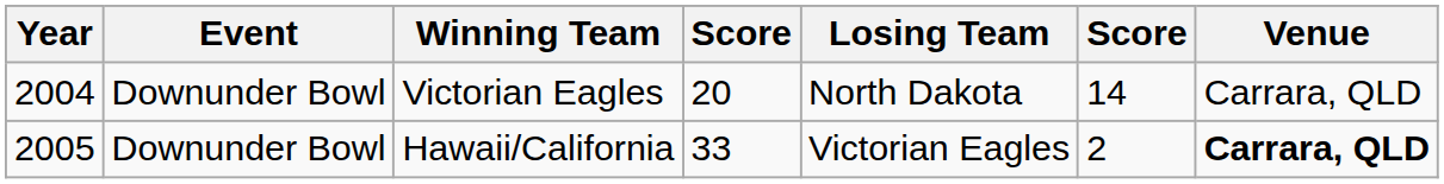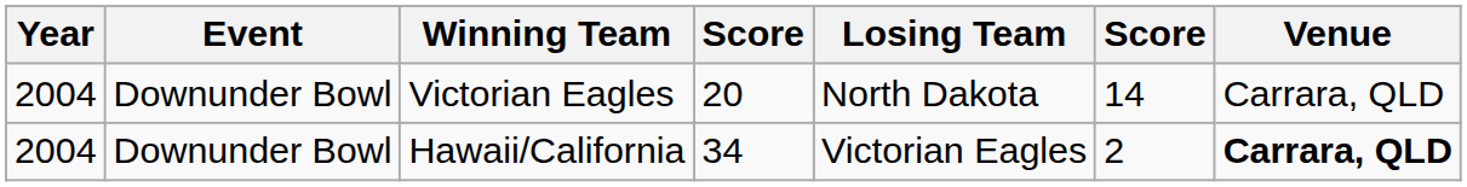Hawaii/California | Year: 2005 -> 2004
Hawaii/California | column 4: 33 -> 34
